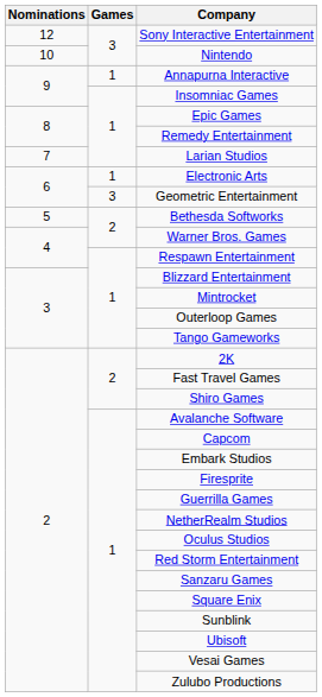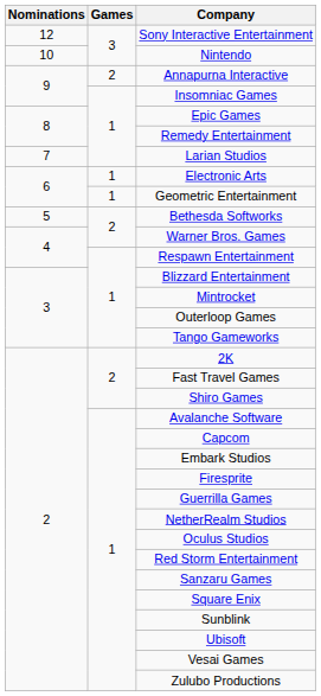Annapurna Interactive | Games: 1 -> 2
Geometric Entertainment | Games: 3 -> 1
